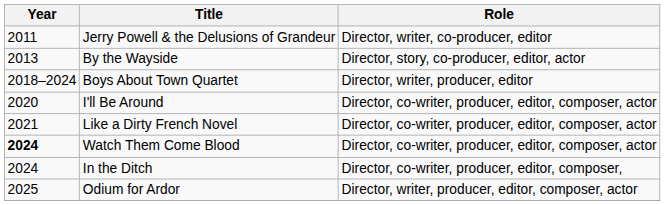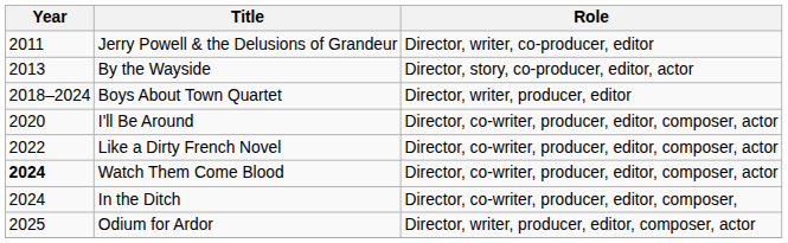Like a Dirty French Novel | Year: 2021 -> 2022
